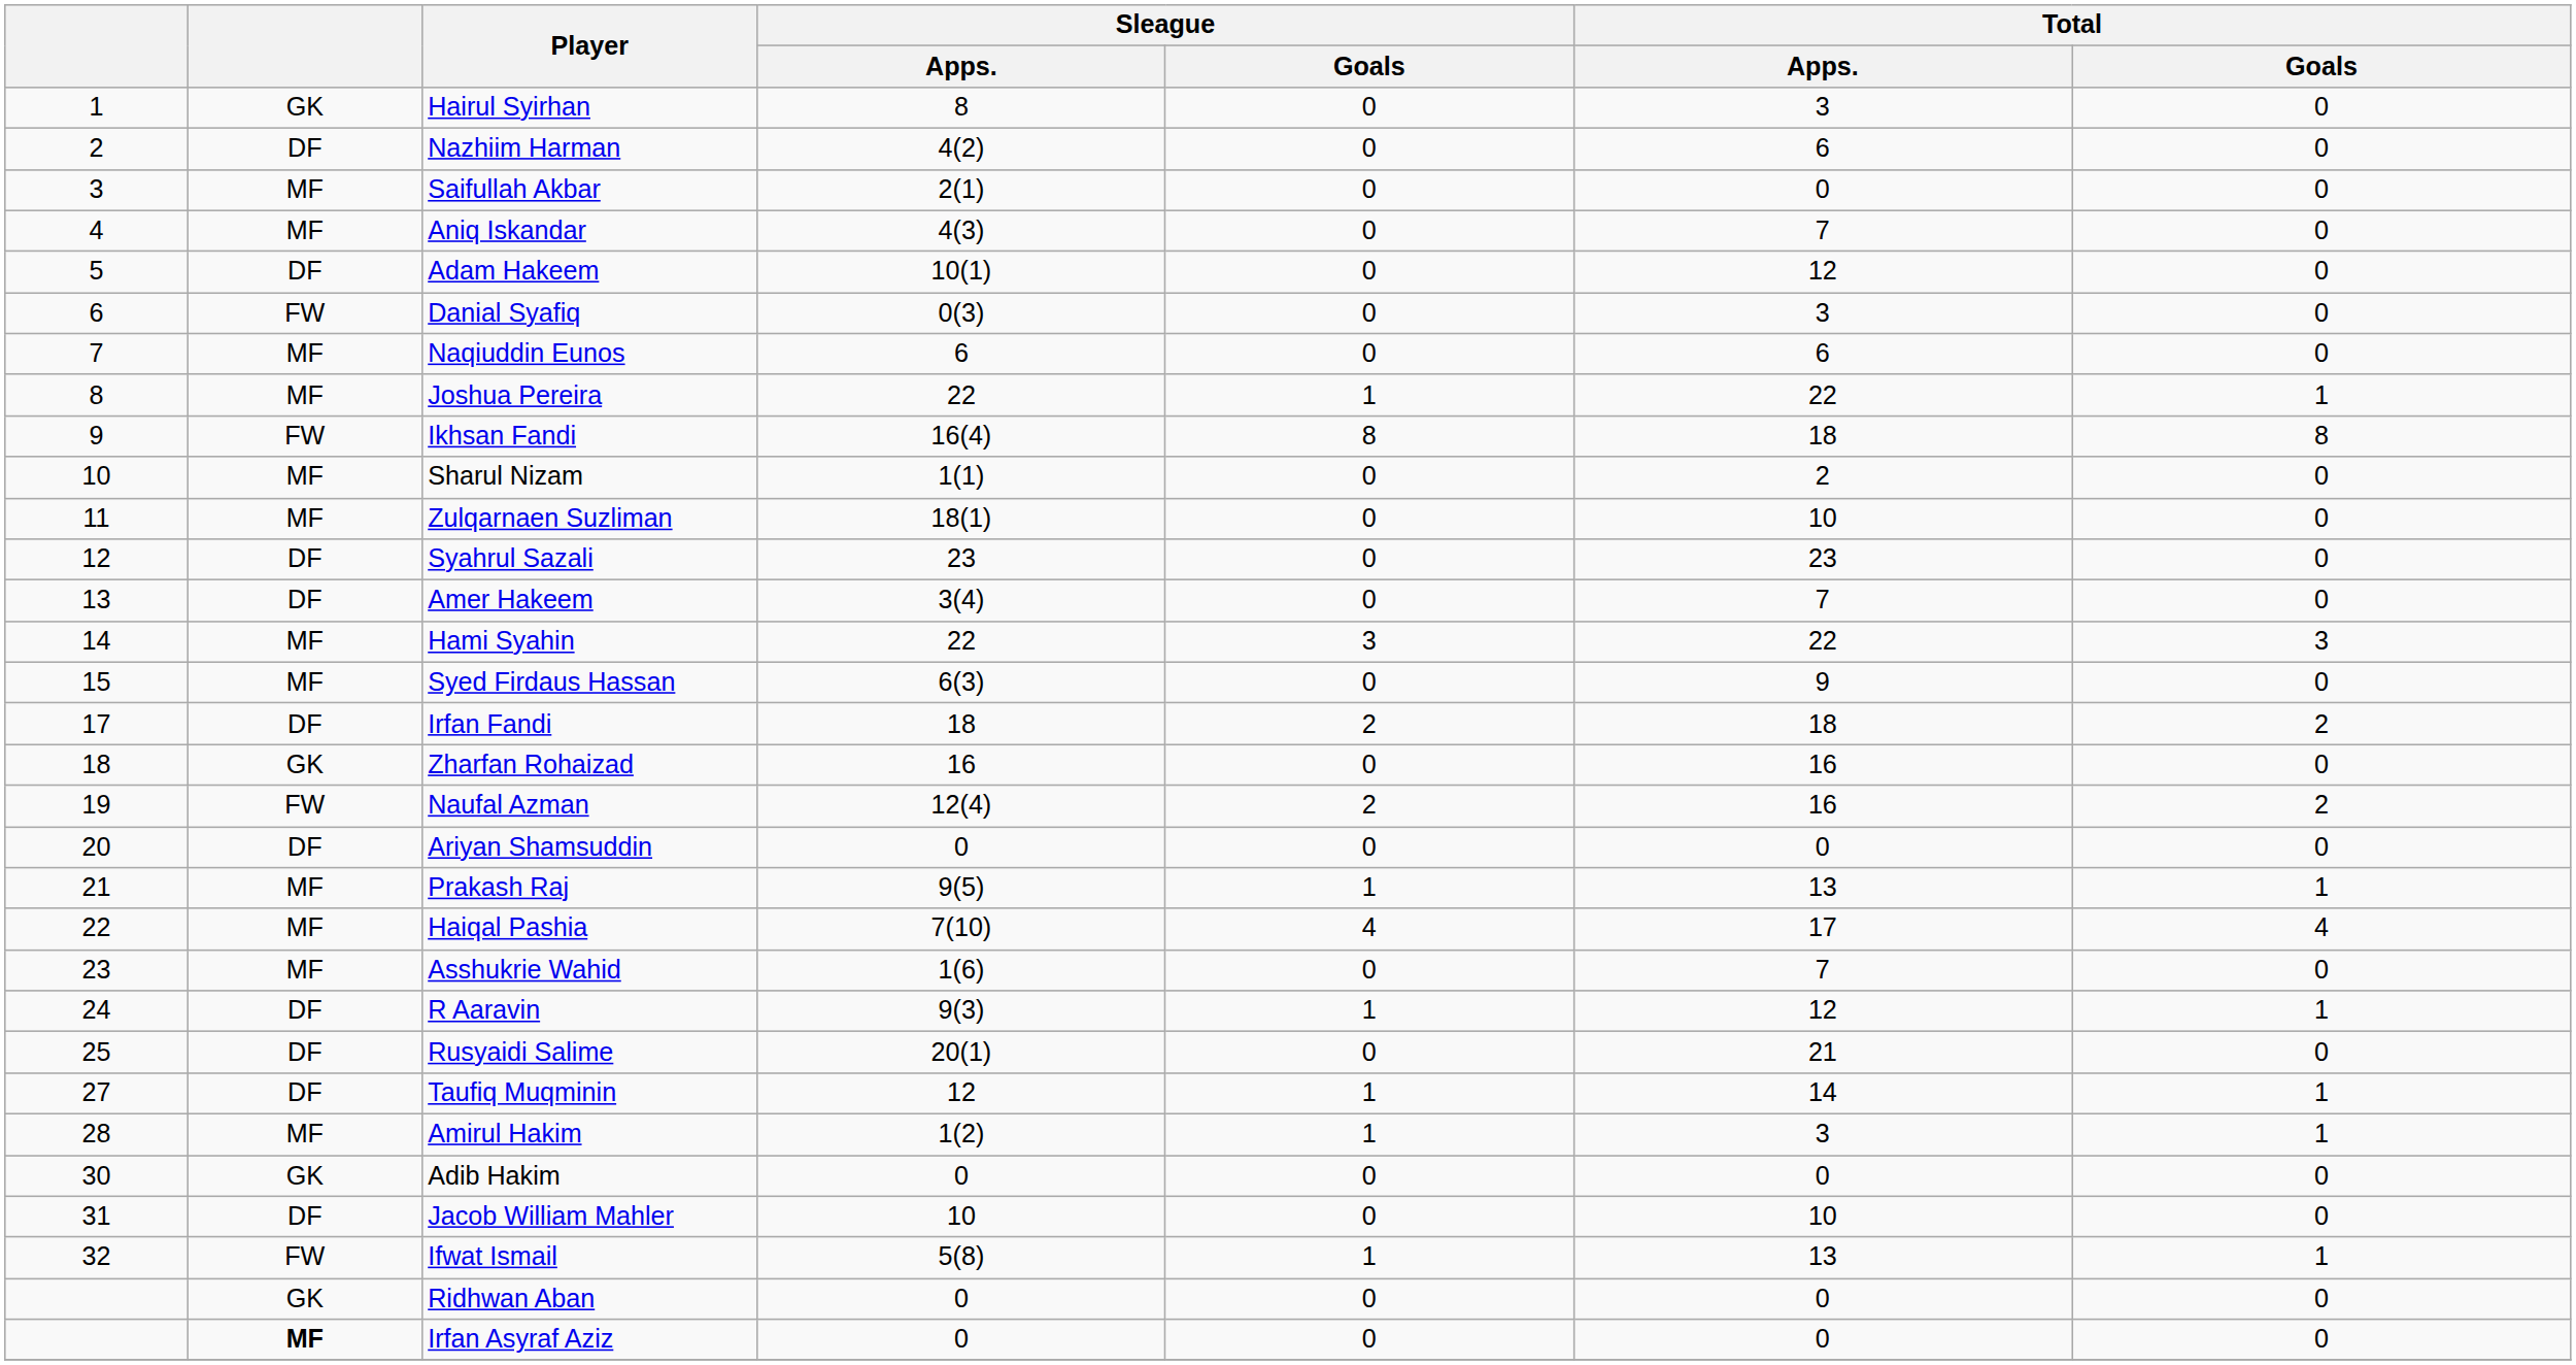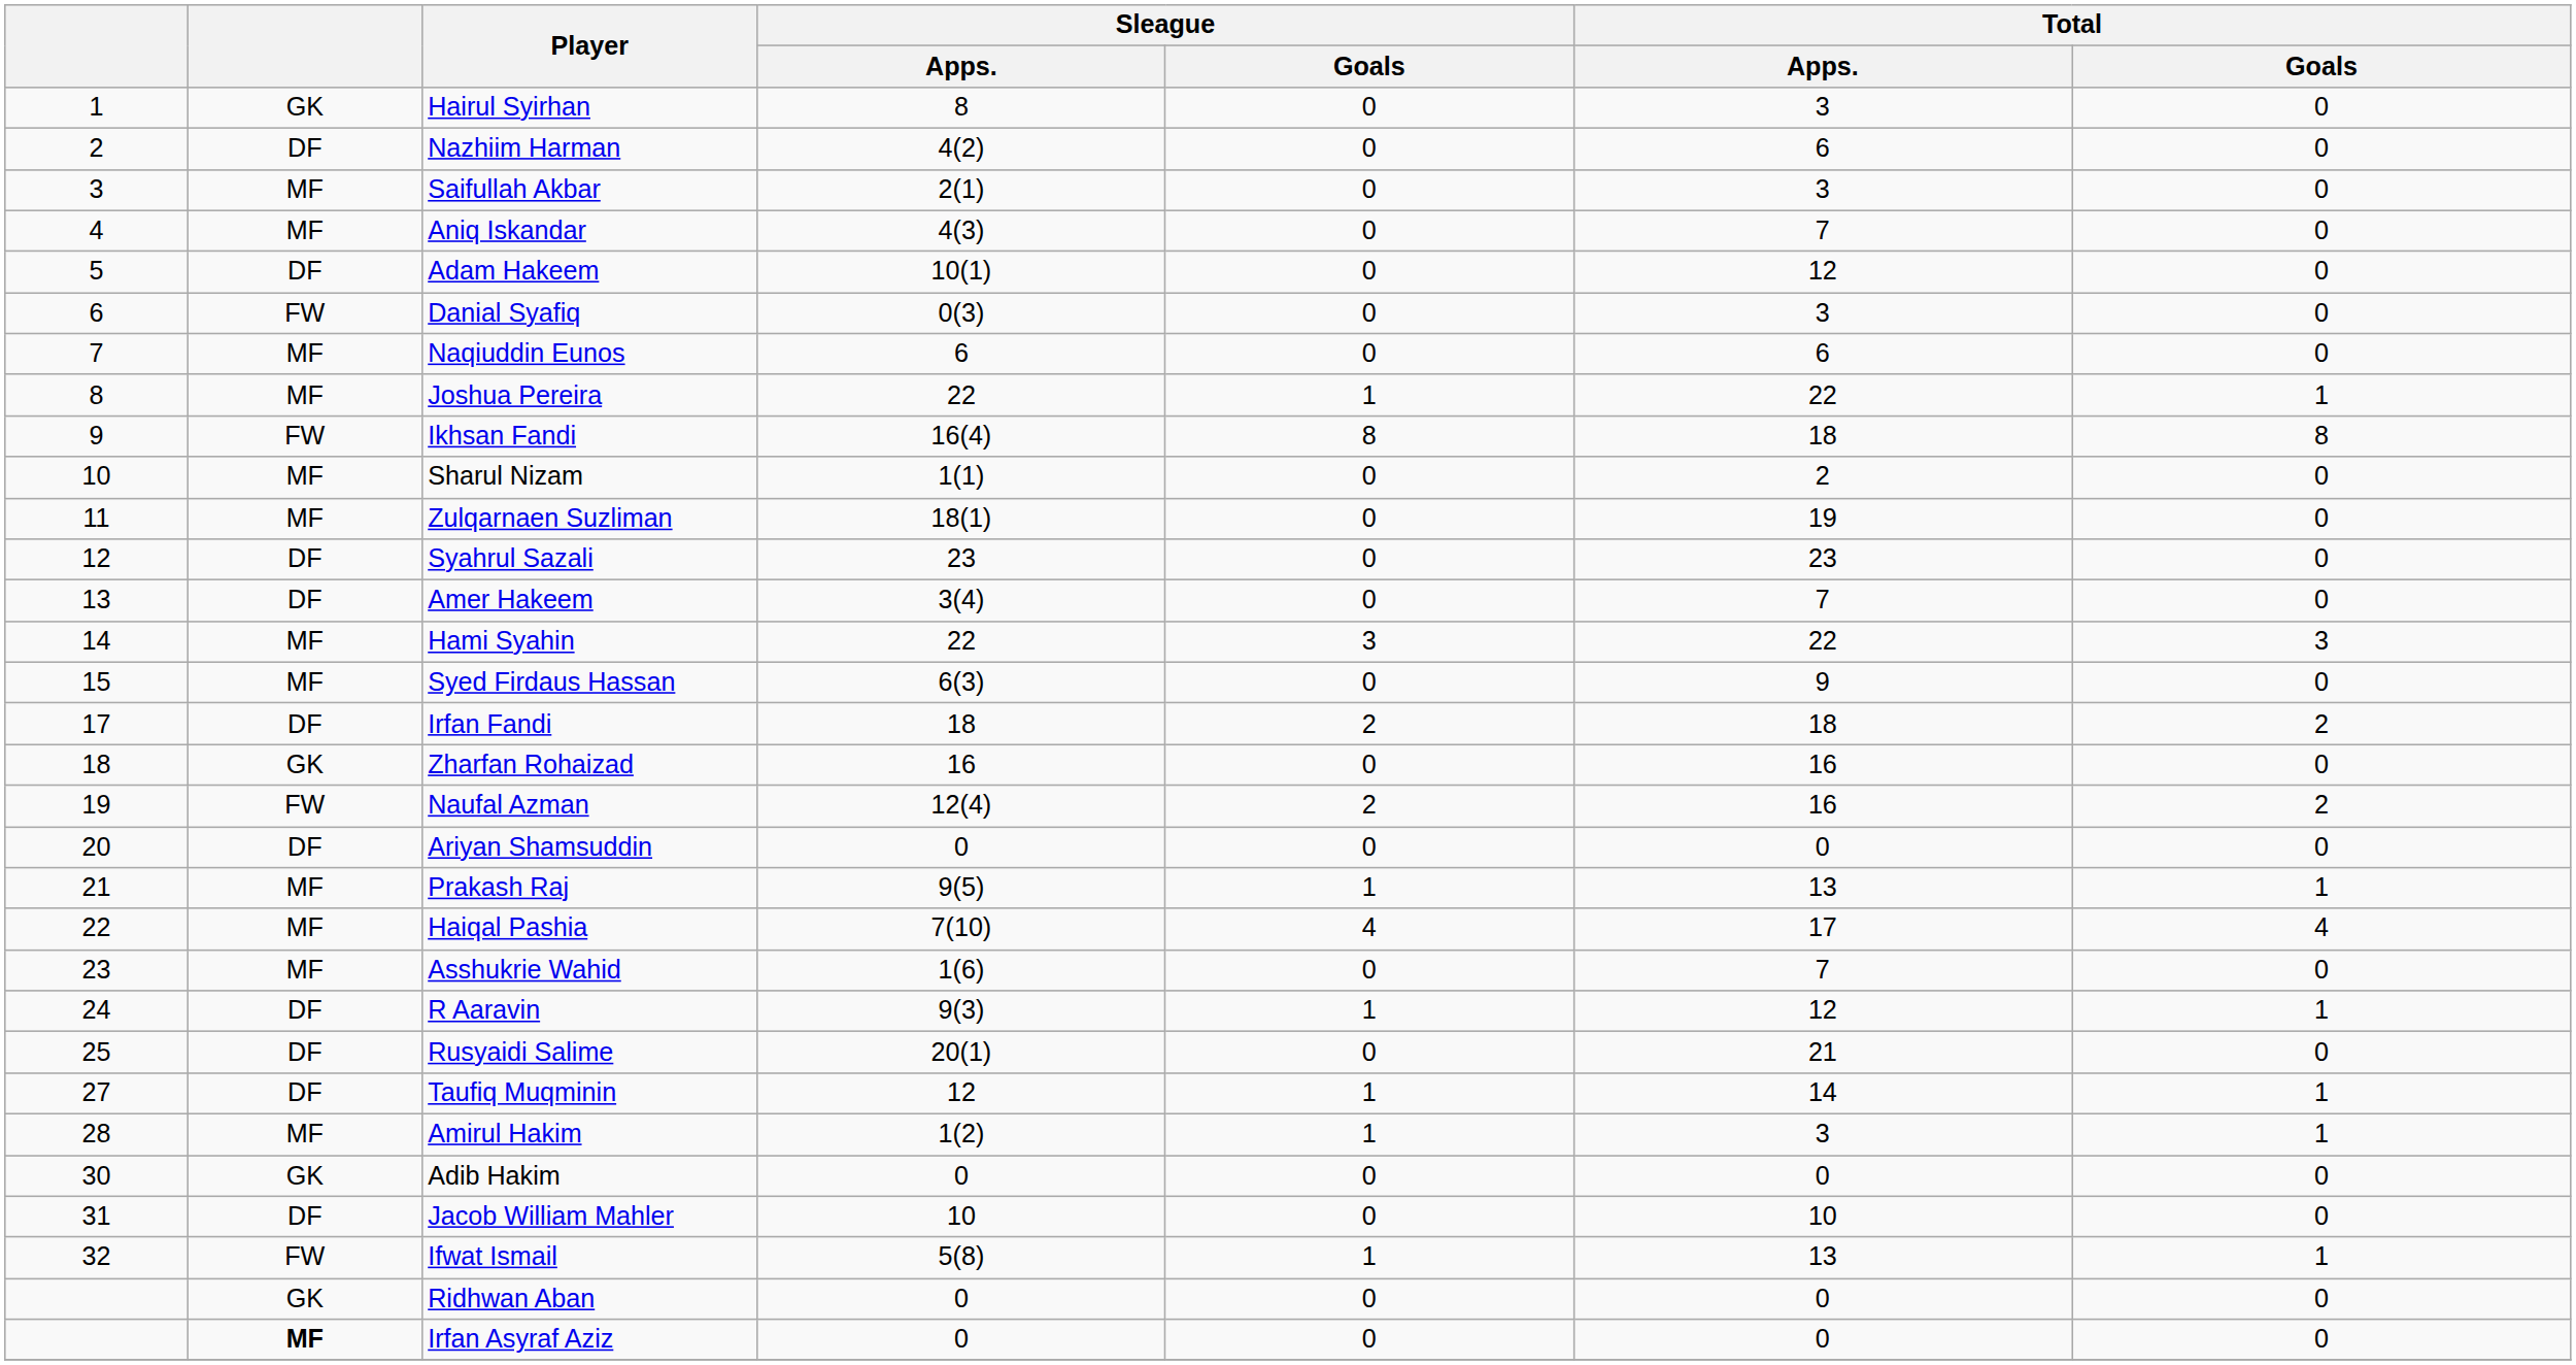Saifullah Akbar | Total / Apps.: 0 -> 3
Zulqarnaen Suzliman | Total / Apps.: 10 -> 19
